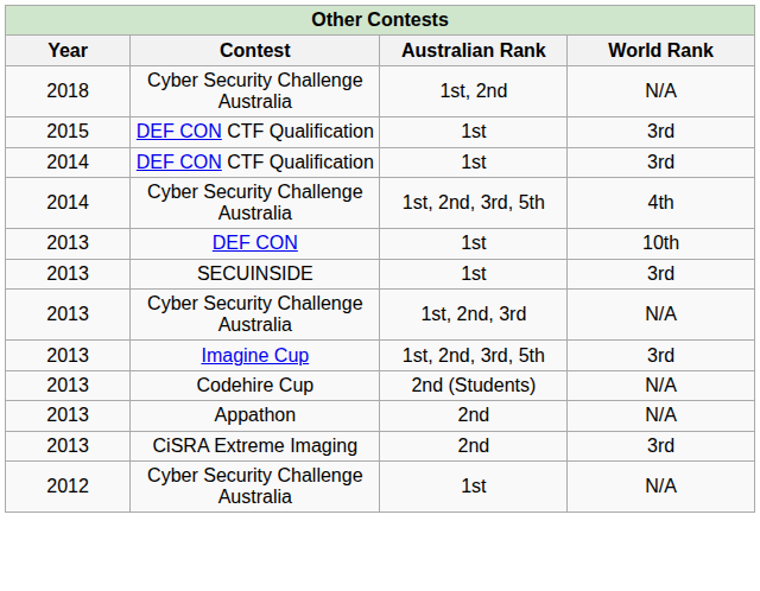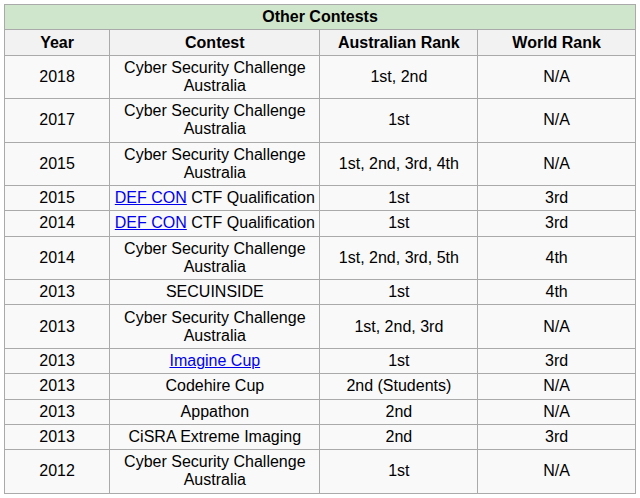+ row: 2017 | Cyber Security Challenge Australia | 1st | N/A
+ row: 2015 | Cyber Security Challenge Australia | 1st, 2nd, 3rd, 4th | N/A
- row: 2013 | DEF CON | 1st | 10th
SECUINSIDE | World Rank: 3rd -> 4th
Imagine Cup | Australian Rank: 1st, 2nd, 3rd, 5th -> 1st
